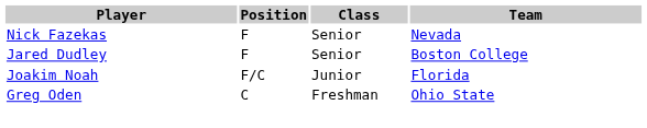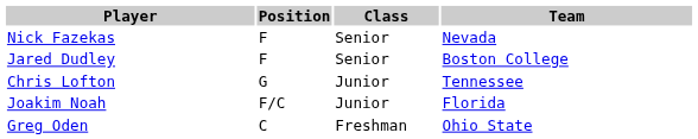+ row: Chris Lofton | G | Junior | Tennessee
